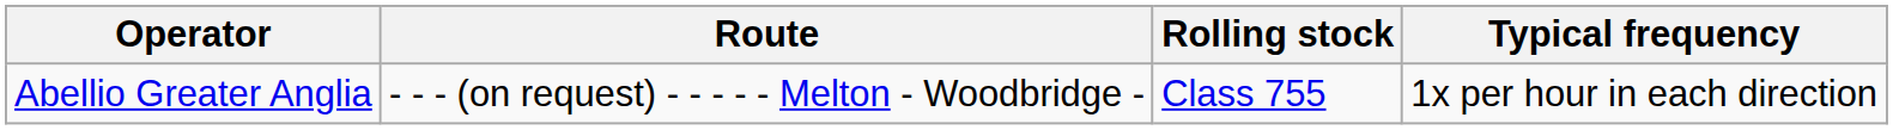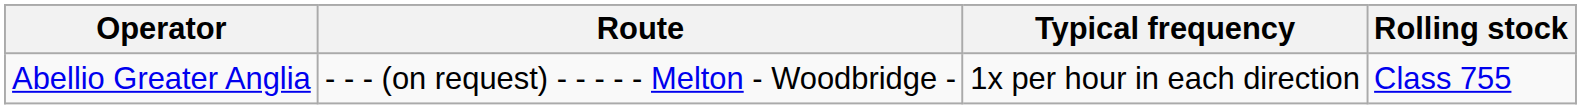columns swapped: Rolling stock <-> Typical frequency
